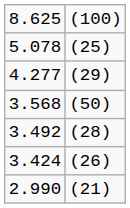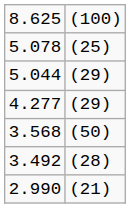+ row: 5.044 | (29)
- row: 3.424 | (26)
